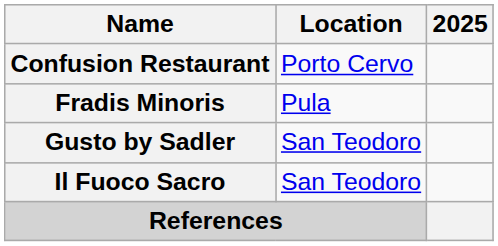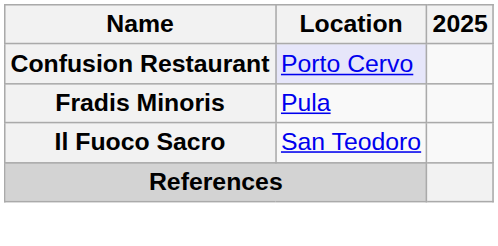Confusion Restaurant | Location: no background -> lavender background
- row: Gusto by Sadler | San Teodoro
